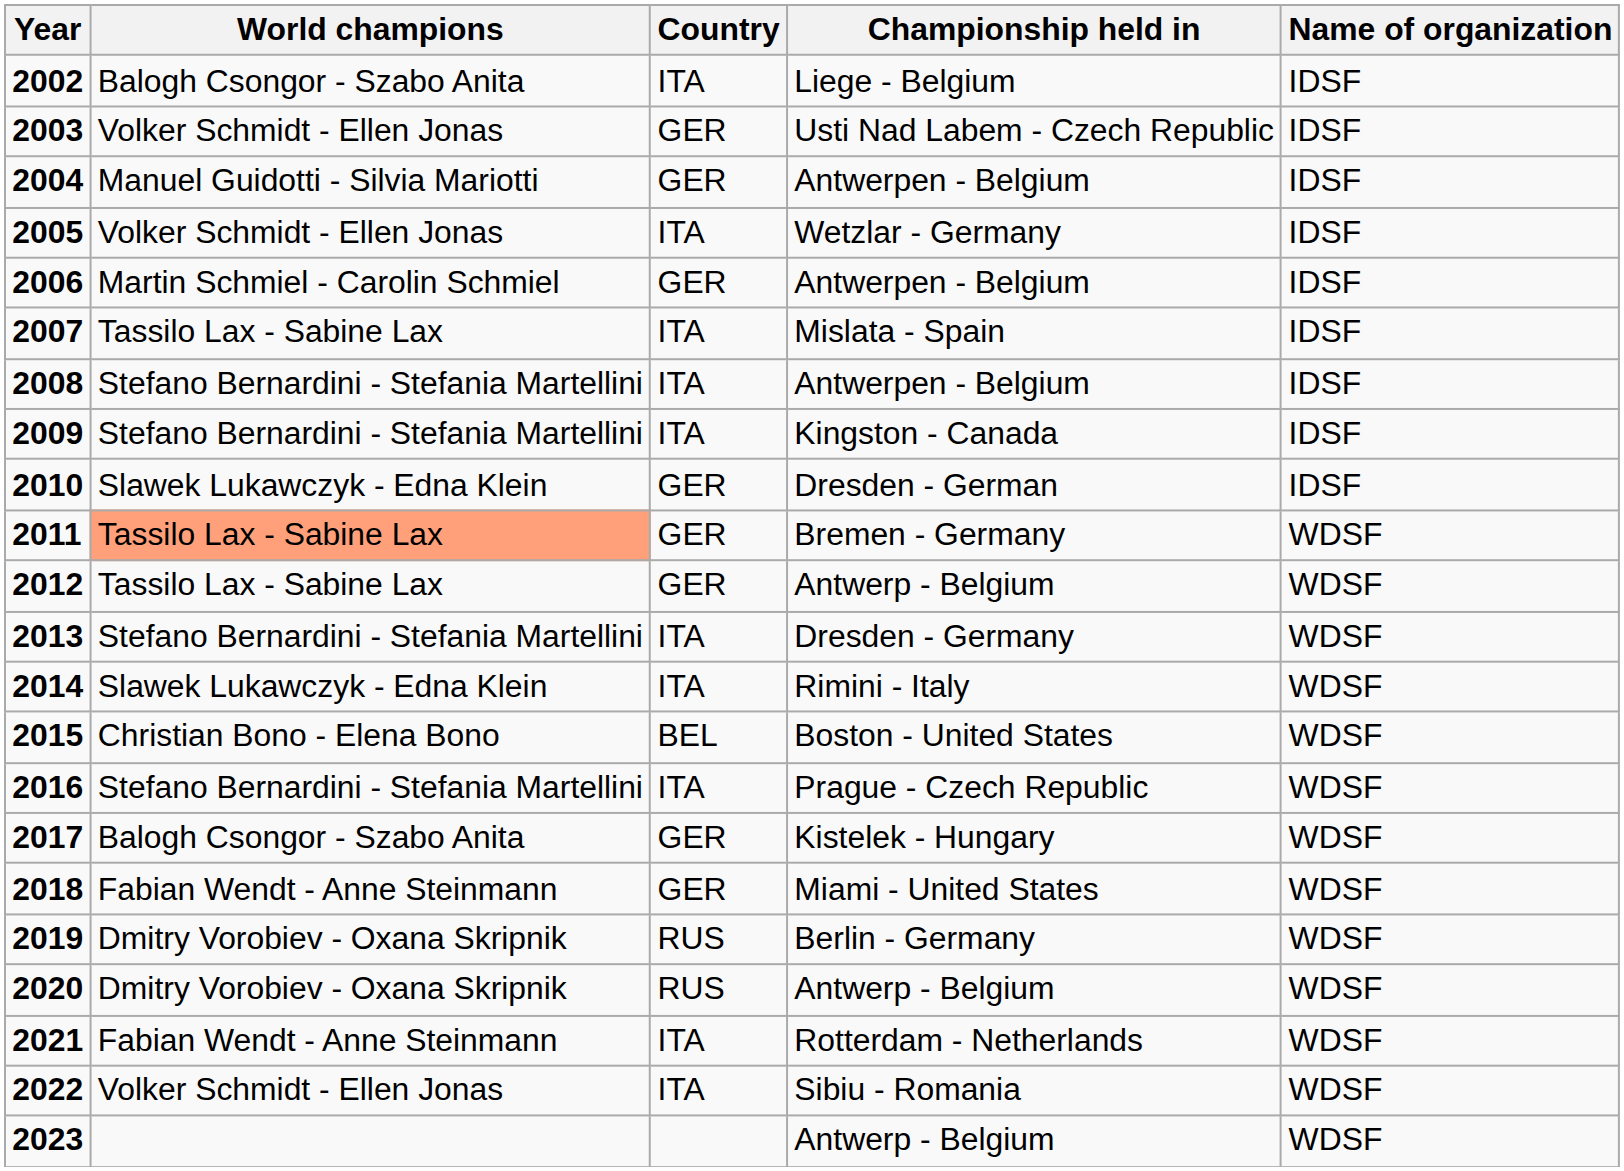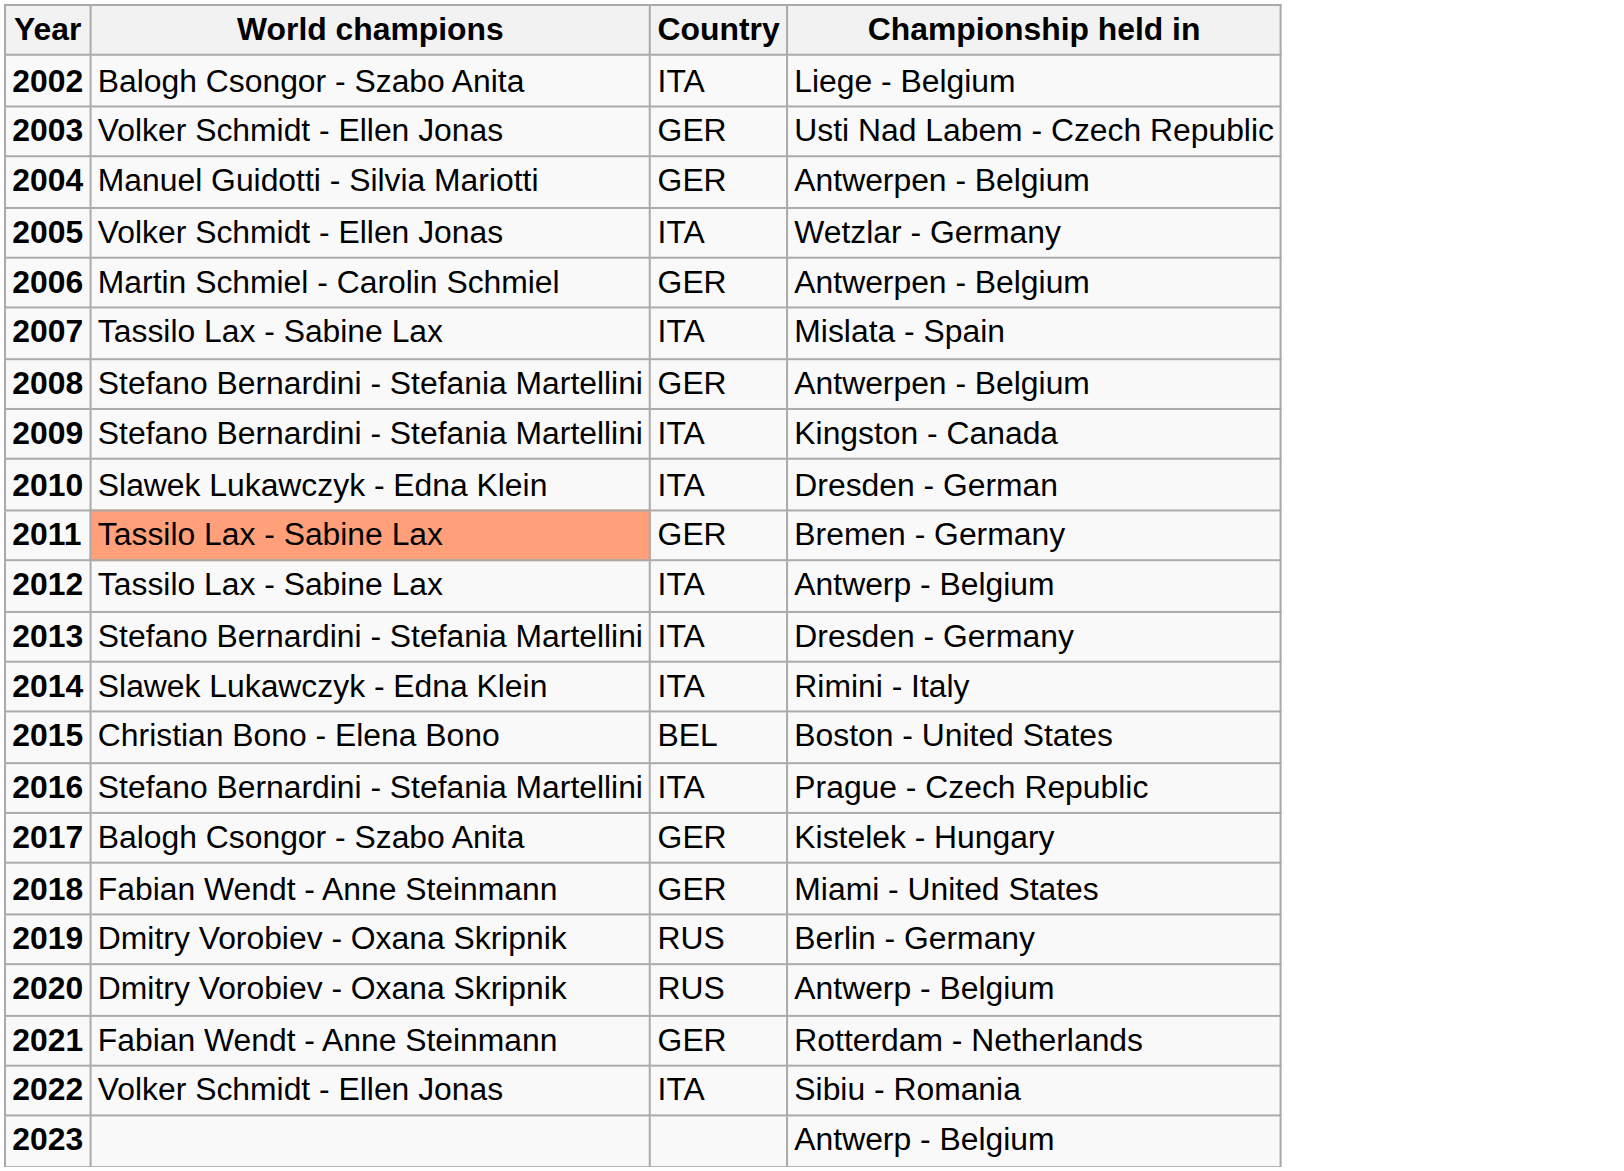- column: Name of organization | IDSF | IDSF | IDSF | IDSF | IDSF | IDSF | IDSF | IDSF | IDSF | WDSF | WDSF | WDSF | WDSF | WDSF | WDSF | WDSF | WDSF | WDSF | WDSF | WDSF | WDSF | WDSF
2008 | Country: ITA -> GER
2010 | Country: GER -> ITA
2012 | Country: GER -> ITA
2021 | Country: ITA -> GER
